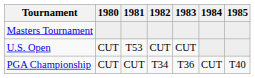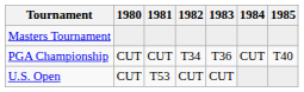rows swapped: U.S. Open <-> PGA Championship
